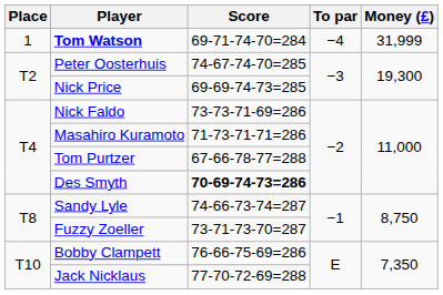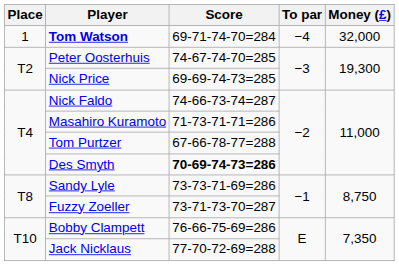Tom Watson | Money (£): 31,999 -> 32,000
Nick Faldo | Score: 73-73-71-69=286 -> 74-66-73-74=287
Sandy Lyle | Score: 74-66-73-74=287 -> 73-73-71-69=286
